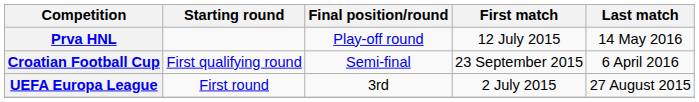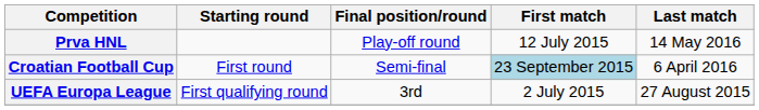Croatian Football Cup | Starting round: First qualifying round -> First round
Croatian Football Cup | First match: no background -> lightblue background
UEFA Europa League | Starting round: First round -> First qualifying round
